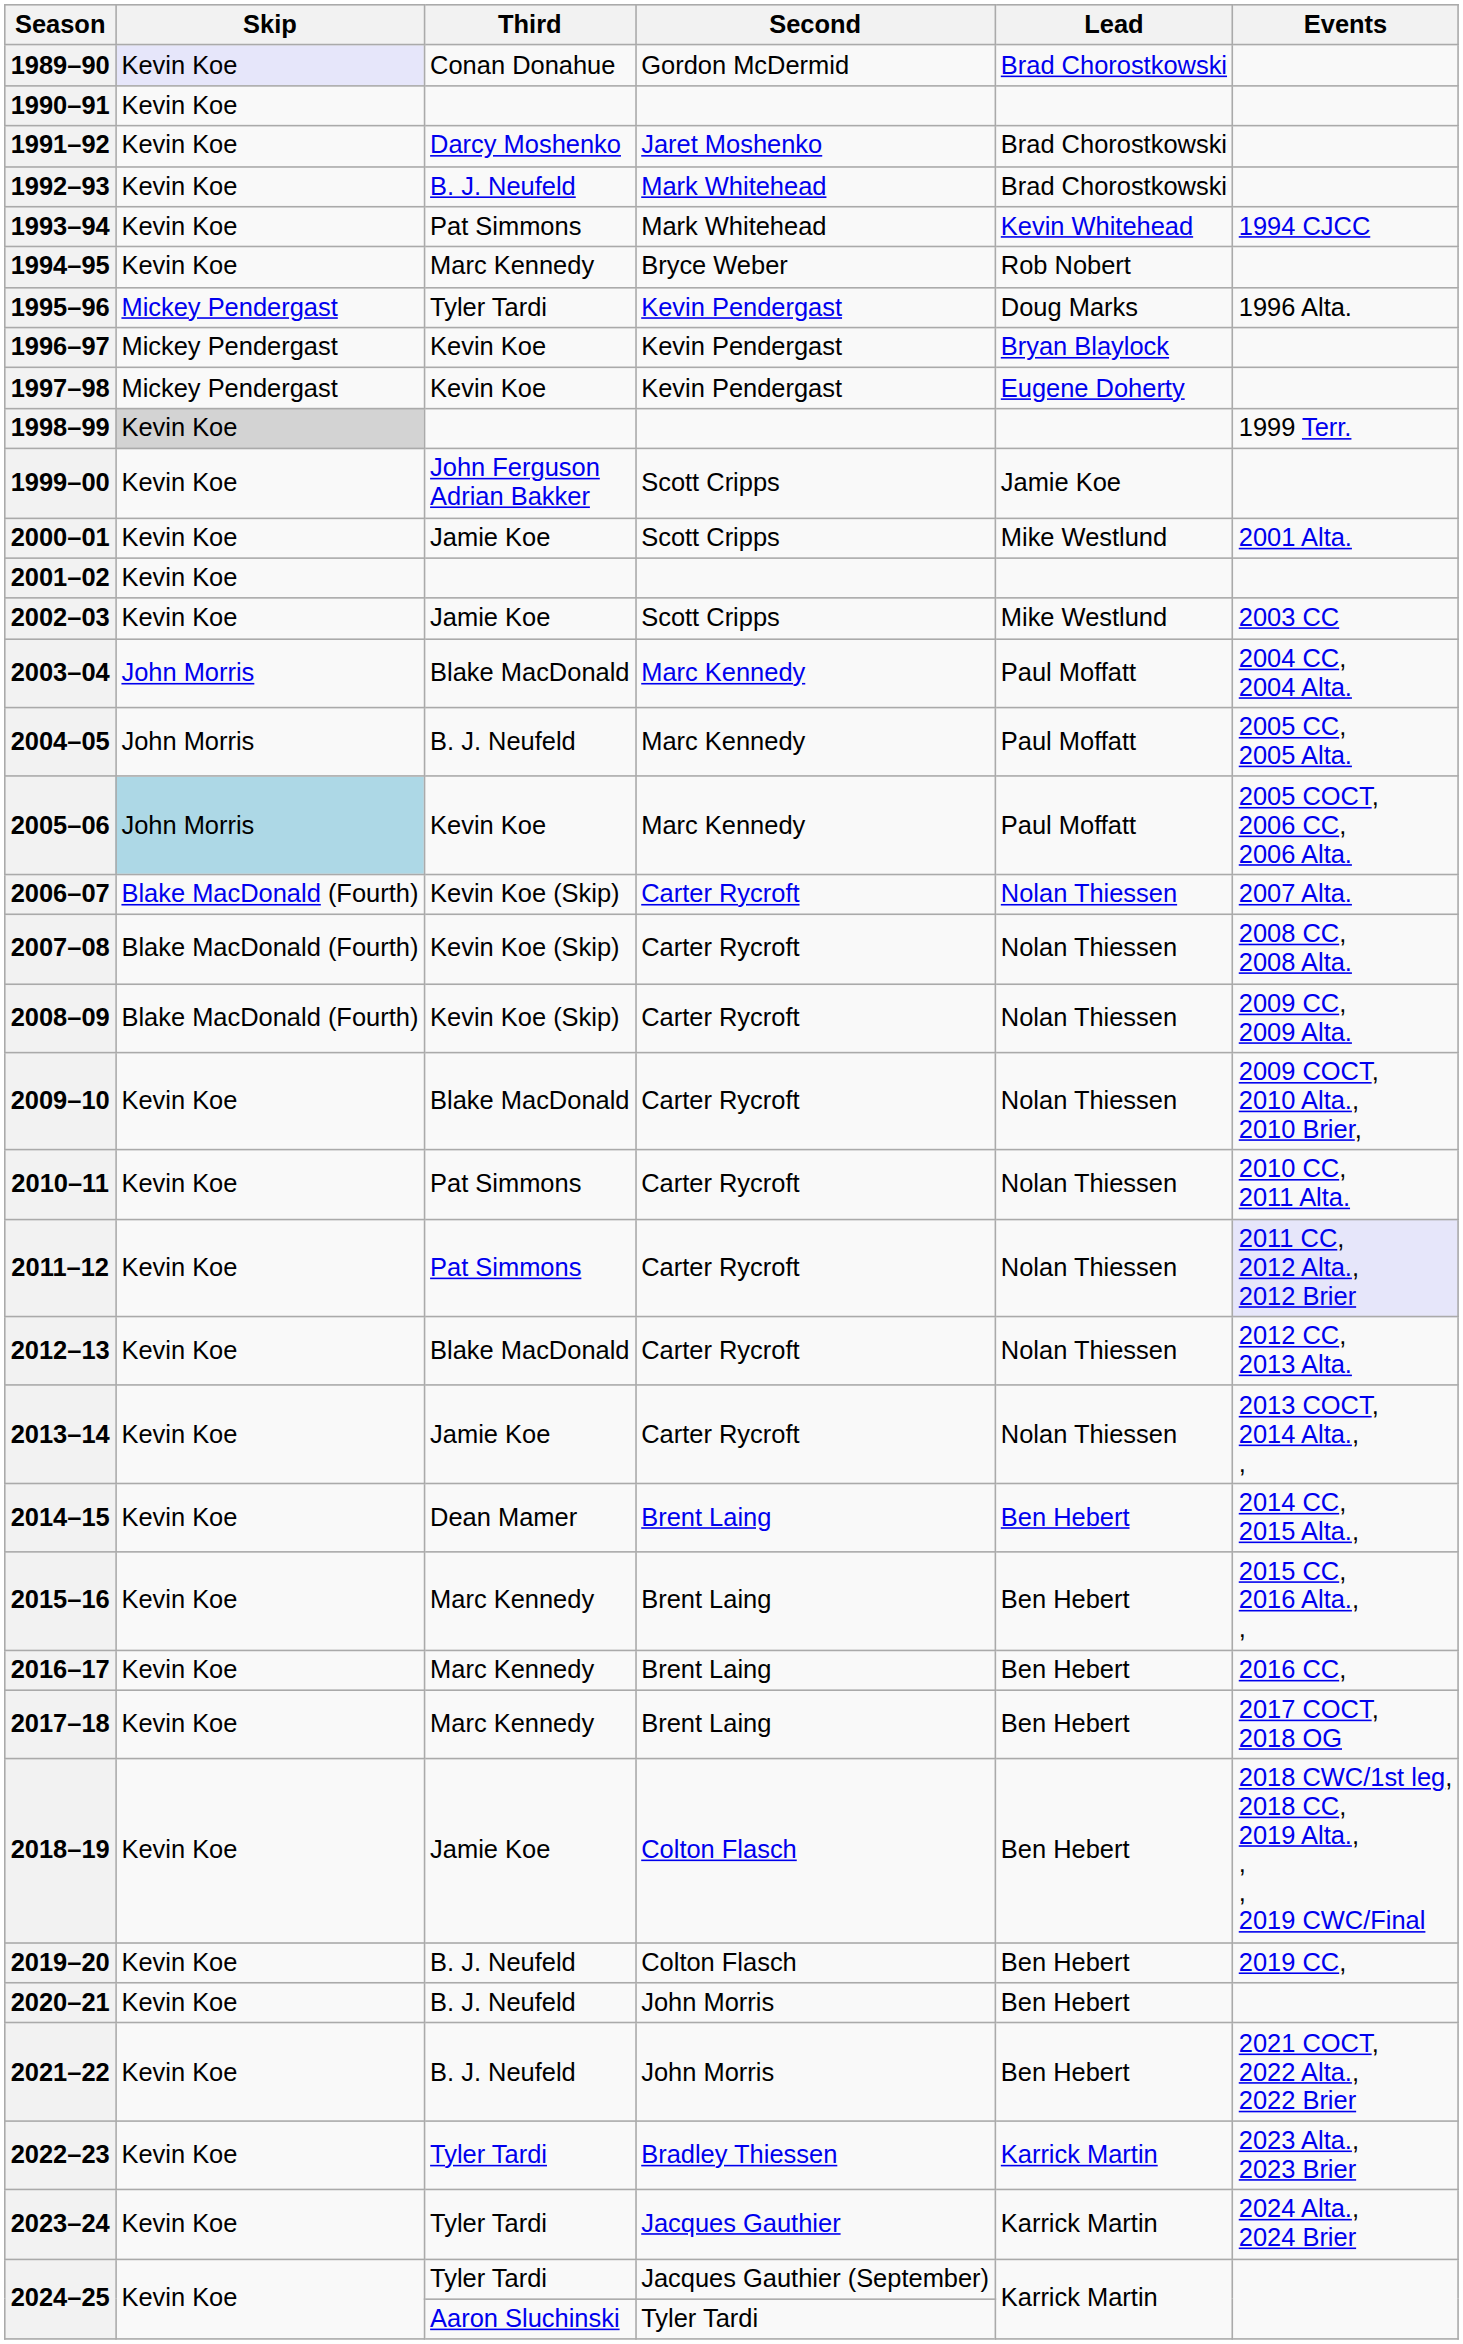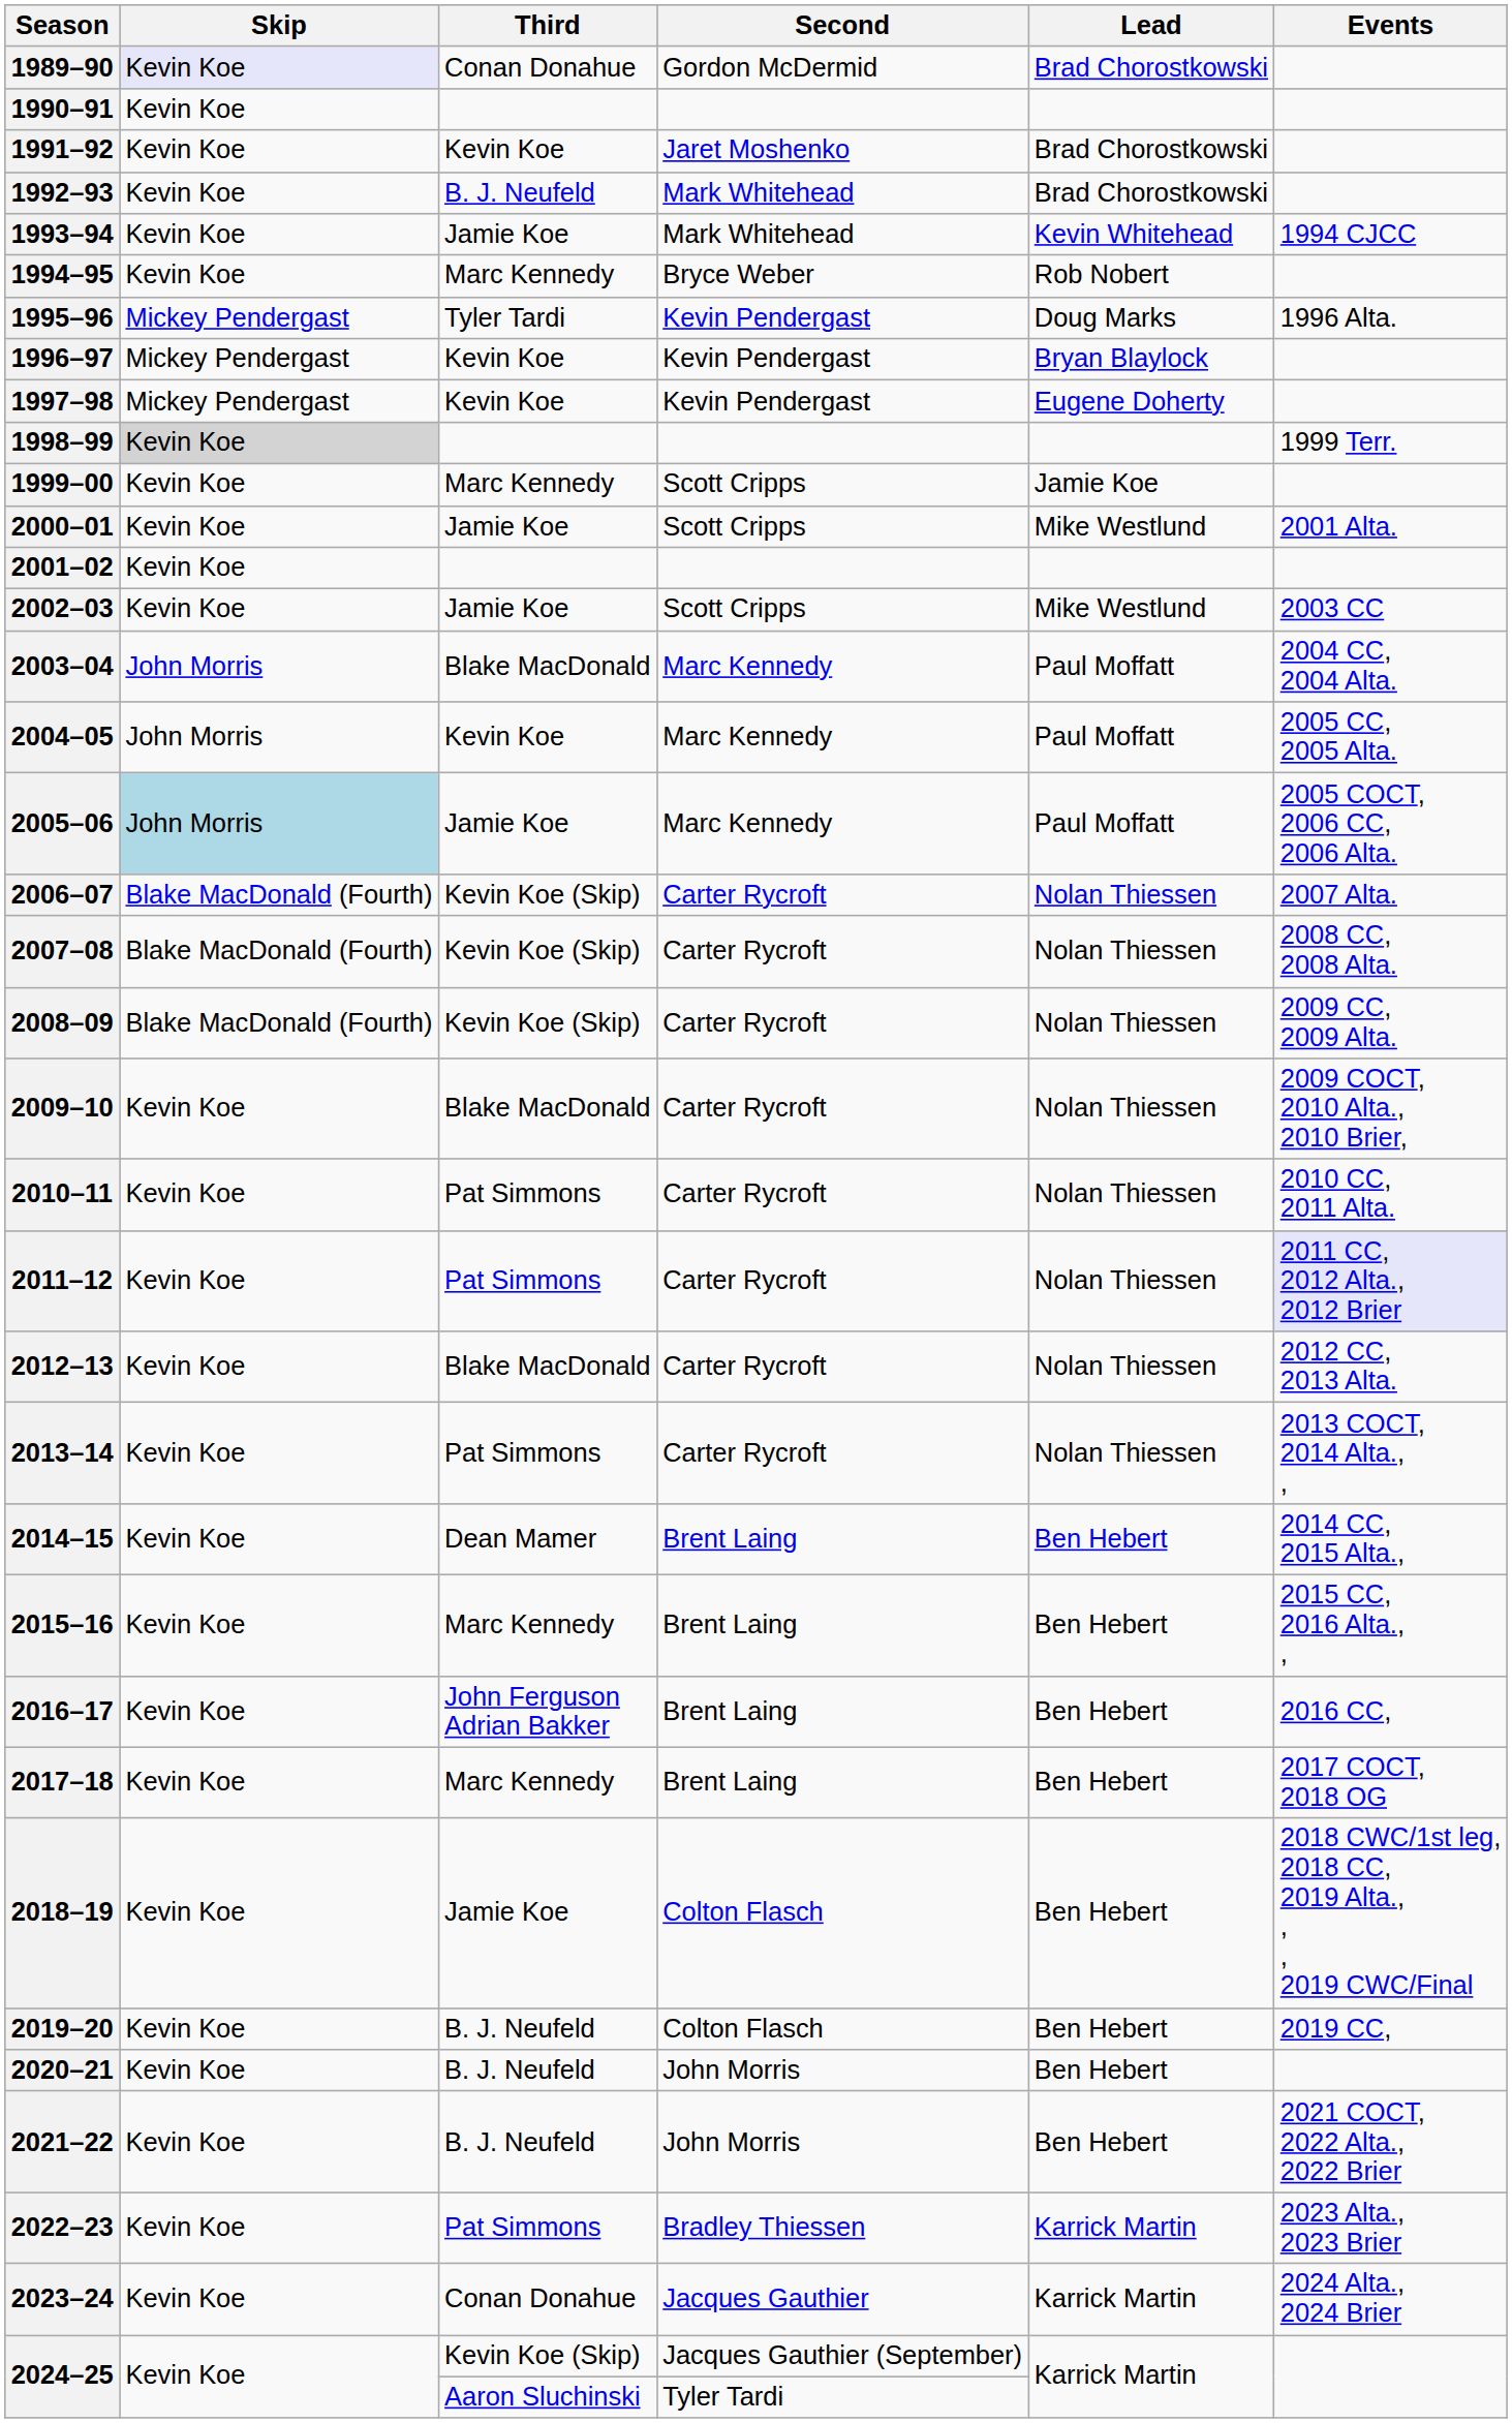1991–92 | Third: Darcy Moshenko -> Kevin Koe
1993–94 | Third: Pat Simmons -> Jamie Koe
1999–00 | Third: John Ferguson Adrian Bakker -> Marc Kennedy
2004–05 | Third: B. J. Neufeld -> Kevin Koe
2005–06 | Third: Kevin Koe -> Jamie Koe
2013–14 | Third: Jamie Koe -> Pat Simmons
2016–17 | Third: Marc Kennedy -> John Ferguson Adrian Bakker
2022–23 | Third: Tyler Tardi -> Pat Simmons
2023–24 | Third: Tyler Tardi -> Conan Donahue
2024–25 / Jacques Gauthier (September) | Third: Tyler Tardi -> Kevin Koe (Skip)
